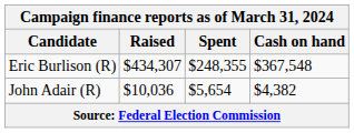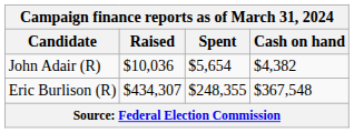rows swapped: John Adair (R) <-> Eric Burlison (R)
